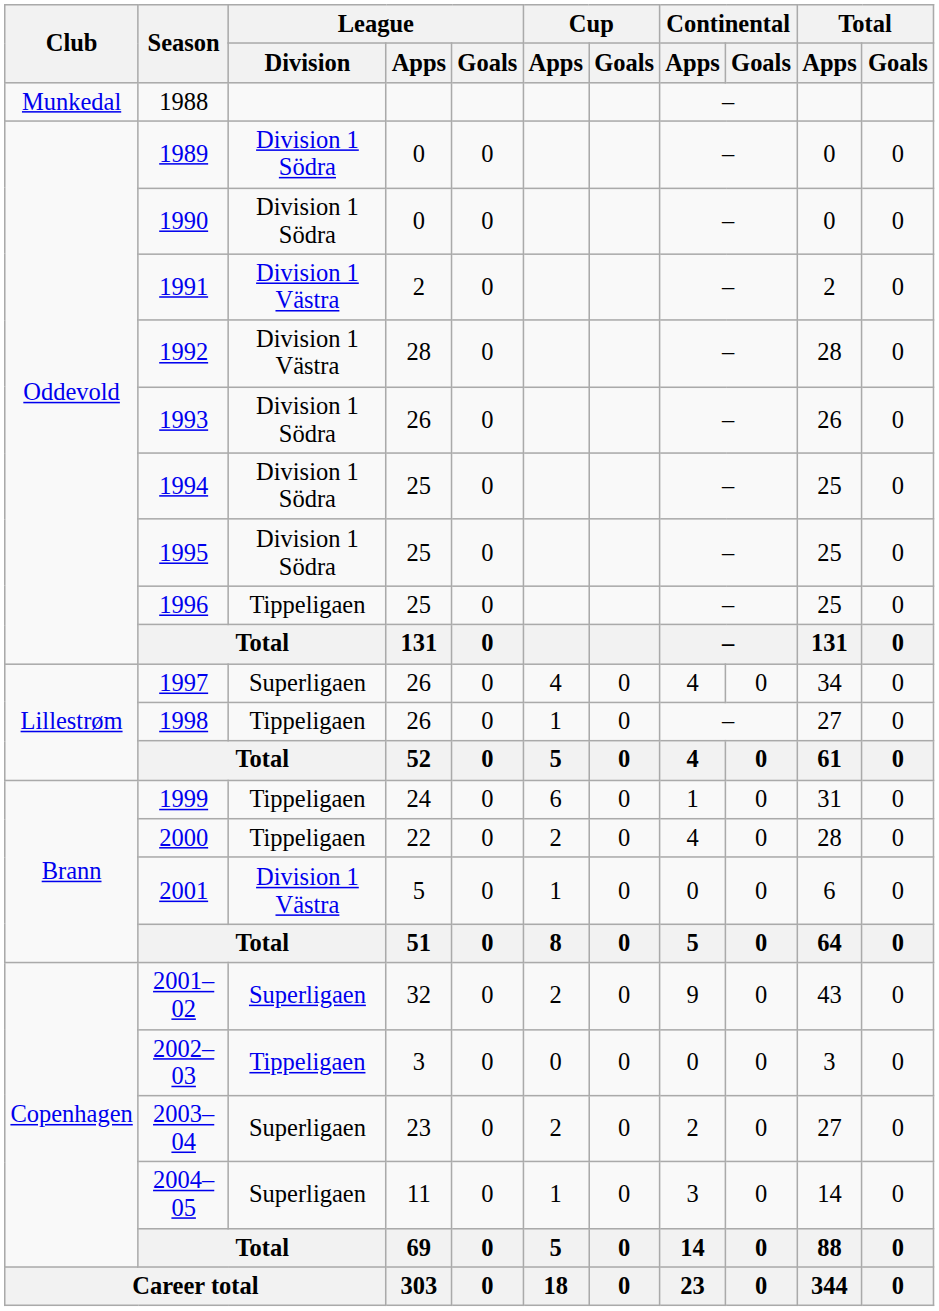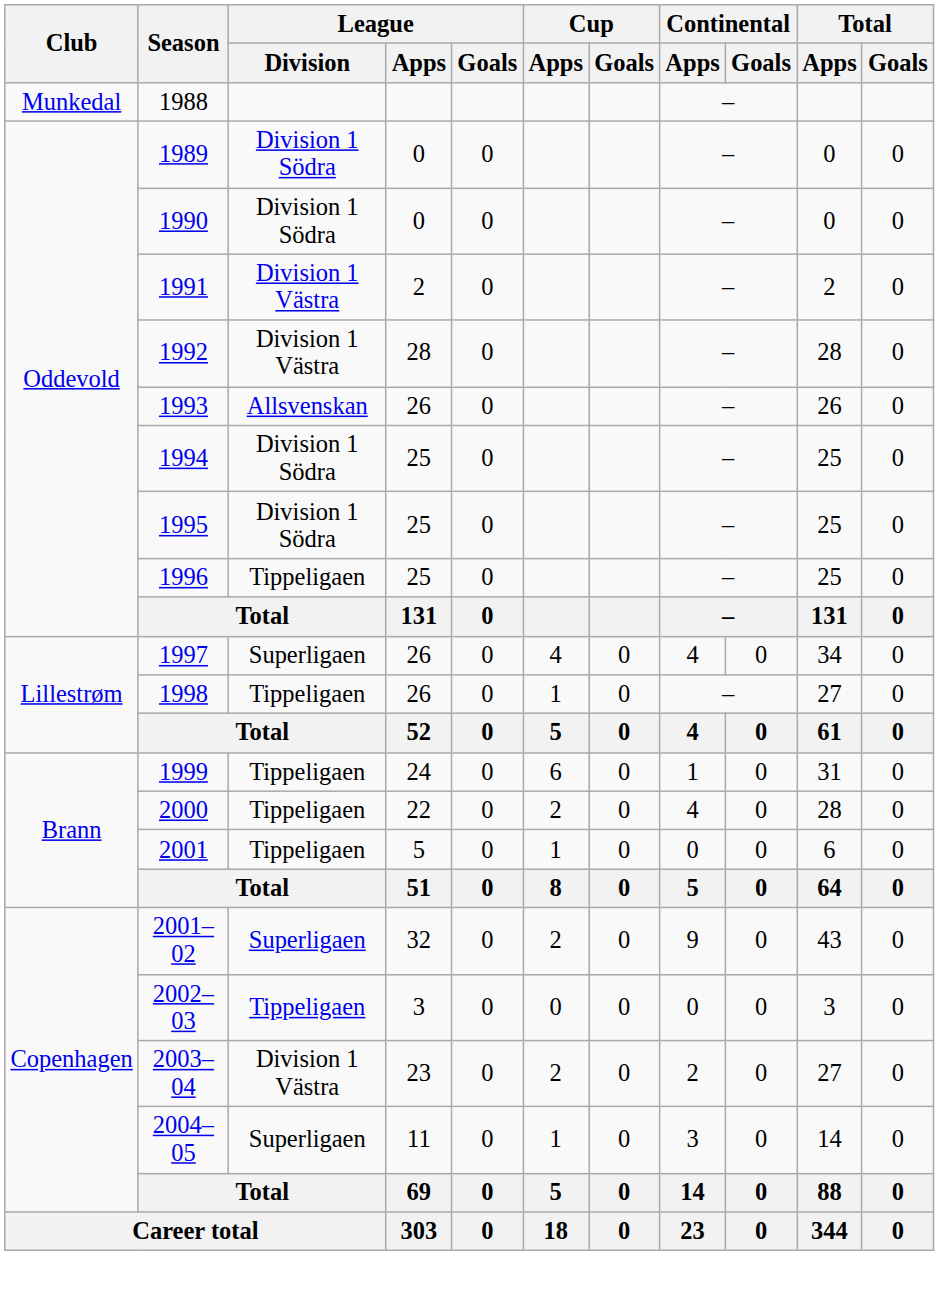1993 | League / Division: Division 1 Södra -> Allsvenskan
2001 | League / Division: Division 1 Västra -> Tippeligaen
2003–04 | League / Division: Superligaen -> Division 1 Västra
